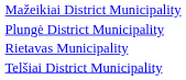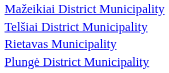rows swapped: Plungė District Municipality <-> Telšiai District Municipality
